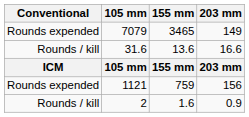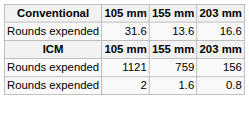- row: Rounds expended | 7079 | 3465 | 149
31.6 | Conventional: Rounds / kill -> Rounds expended
2 | Conventional: Rounds / kill -> Rounds expended
2 | 203 mm: 0.9 -> 0.8
